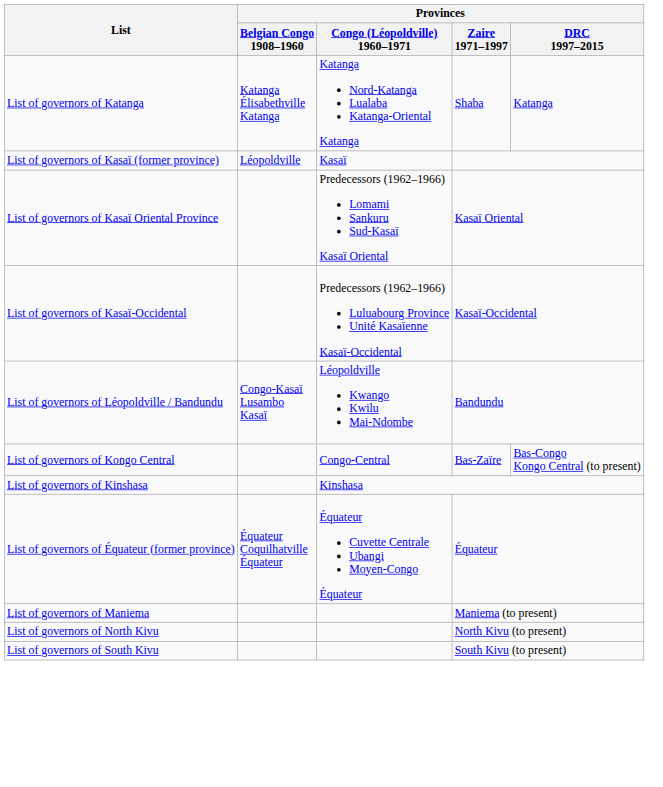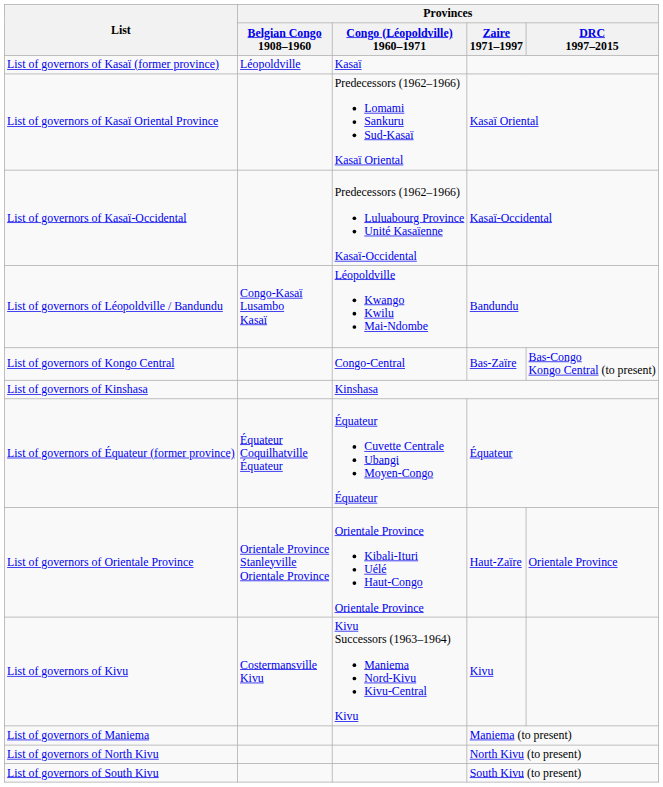- row: List of governors of Katanga | Katanga Élisabethville Katanga | Katanga Nord-Katanga Lualaba Katanga-Oriental Katanga | Shaba | Katanga
+ row: List of governors of Orientale Province | Orientale Province Stanleyville Orientale Province | Orientale Province Kibali-Ituri Uélé Haut-Congo Orientale Province | Haut-Zaïre | Orientale Province
+ row: List of governors of Kivu | Costermansville Kivu | Kivu Successors (1963–1964) Maniema Nord-Kivu Kivu-Central Kivu | Kivu
